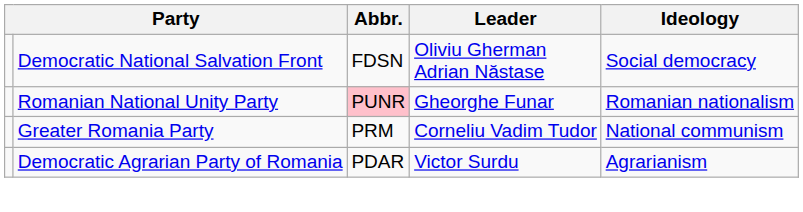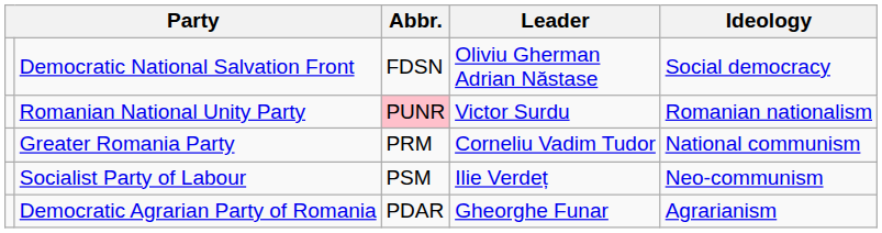Romanian National Unity Party | Leader: Gheorghe Funar -> Victor Surdu
+ row: Socialist Party of Labour | PSM | Ilie Verdeț | Neo-communism
Democratic Agrarian Party of Romania | Leader: Victor Surdu -> Gheorghe Funar
